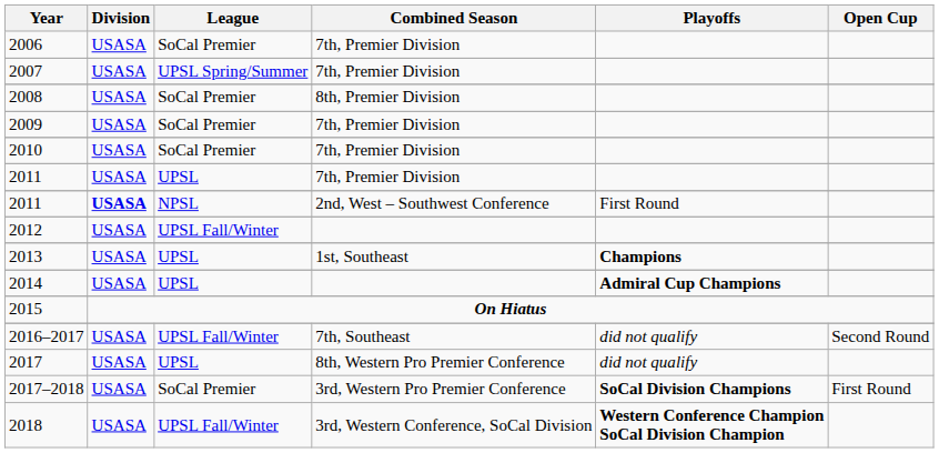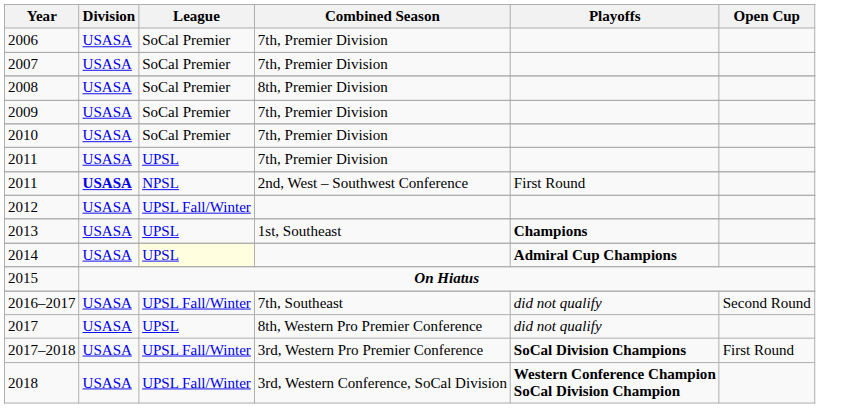2007 | League: UPSL Spring/Summer -> SoCal Premier
2014 | League: no background -> lightyellow background
2017–2018 | League: SoCal Premier -> UPSL Fall/Winter
